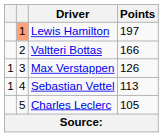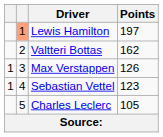Valtteri Bottas | Points: 166 -> 162
Sebastian Vettel | Points: 113 -> 123
